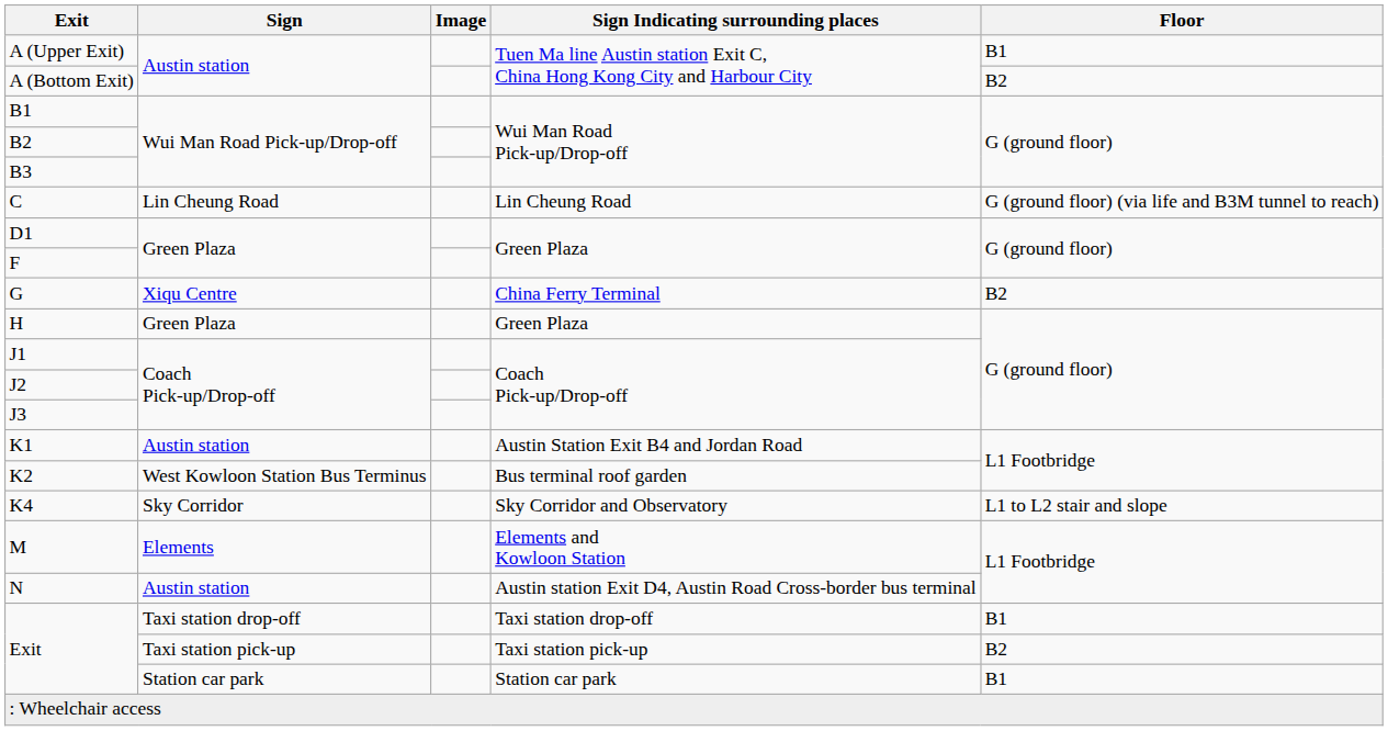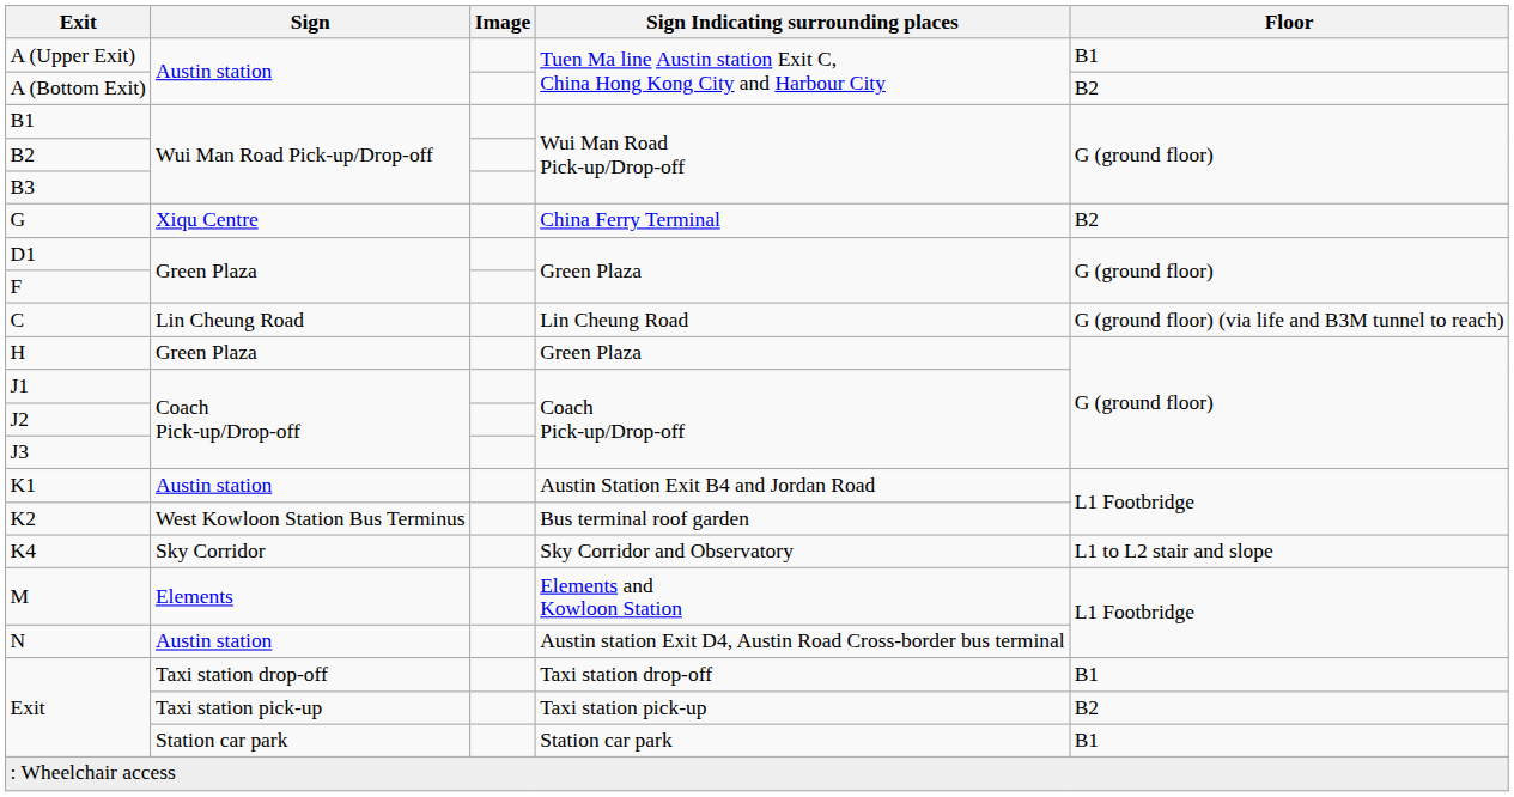rows swapped: C <-> G
